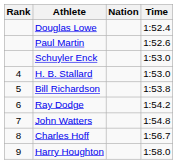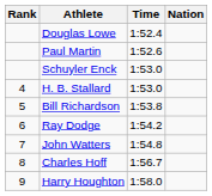columns swapped: Nation <-> Time
